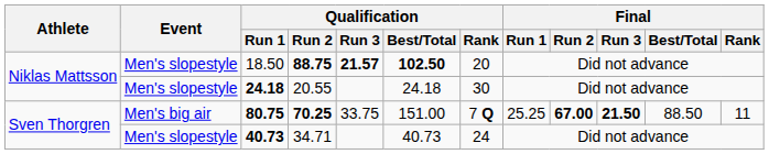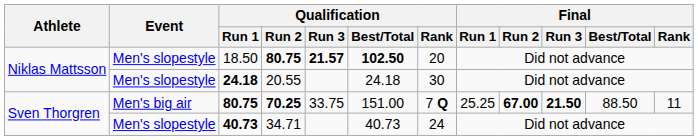18.50 | Qualification / Run 2: 88.75 -> 80.75
